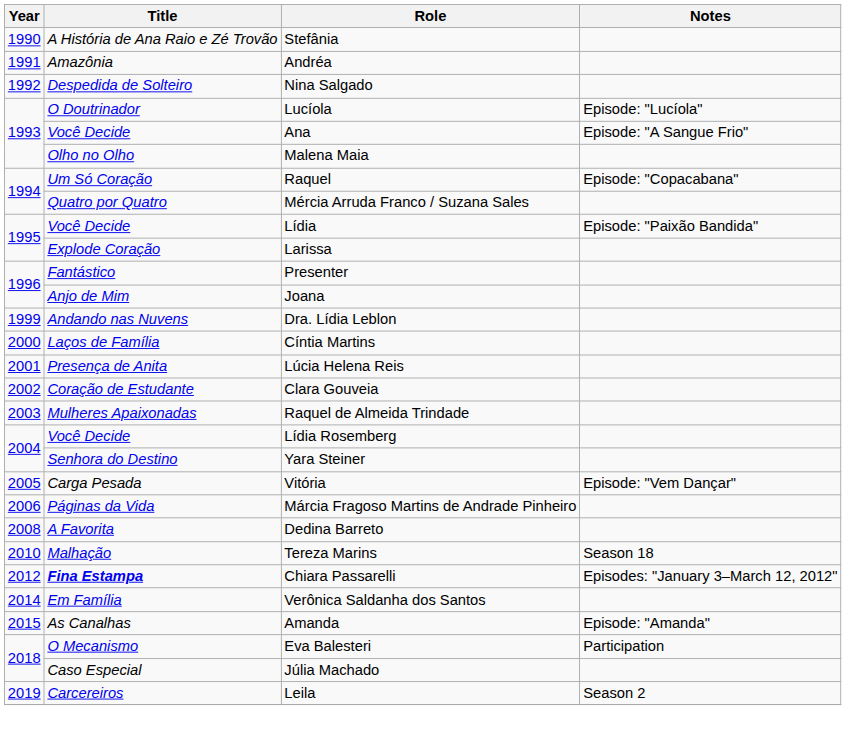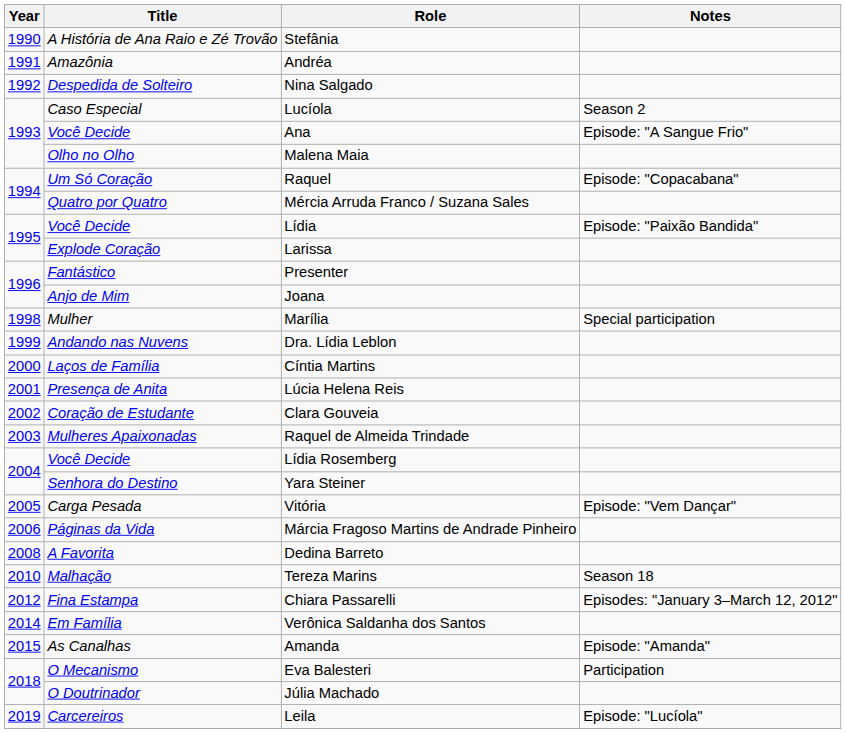Lucíola | Title: O Doutrinador -> Caso Especial
Lucíola | Notes: Episode: "Lucíola" -> Season 2
+ row: 1998 | Mulher | Marília | Special participation
Chiara Passarelli | Title: bold -> normal
Júlia Machado | Title: Caso Especial -> O Doutrinador
Leila | Notes: Season 2 -> Episode: "Lucíola"
